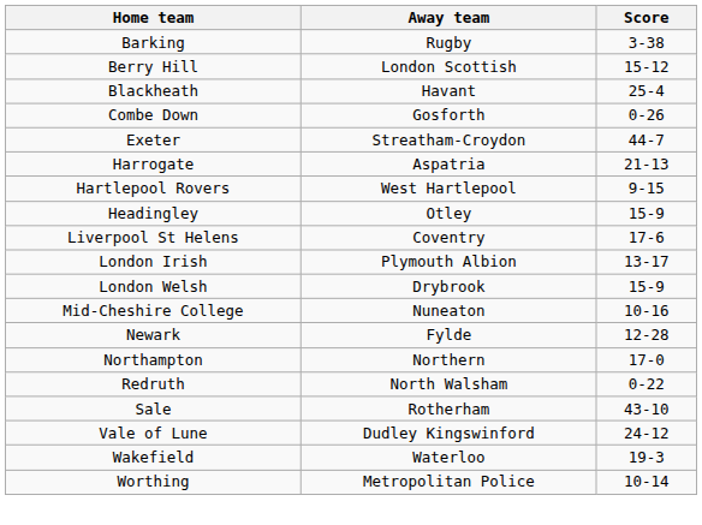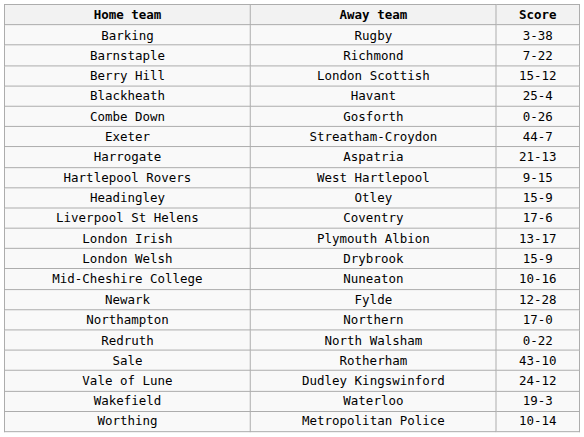+ row: Barnstaple | Richmond | 7-22
